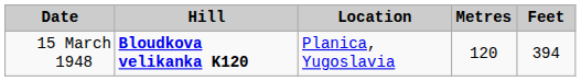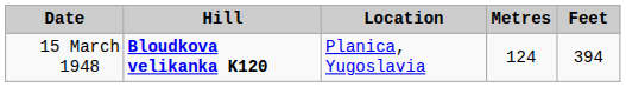15 March 1948 | Metres: 120 -> 124
